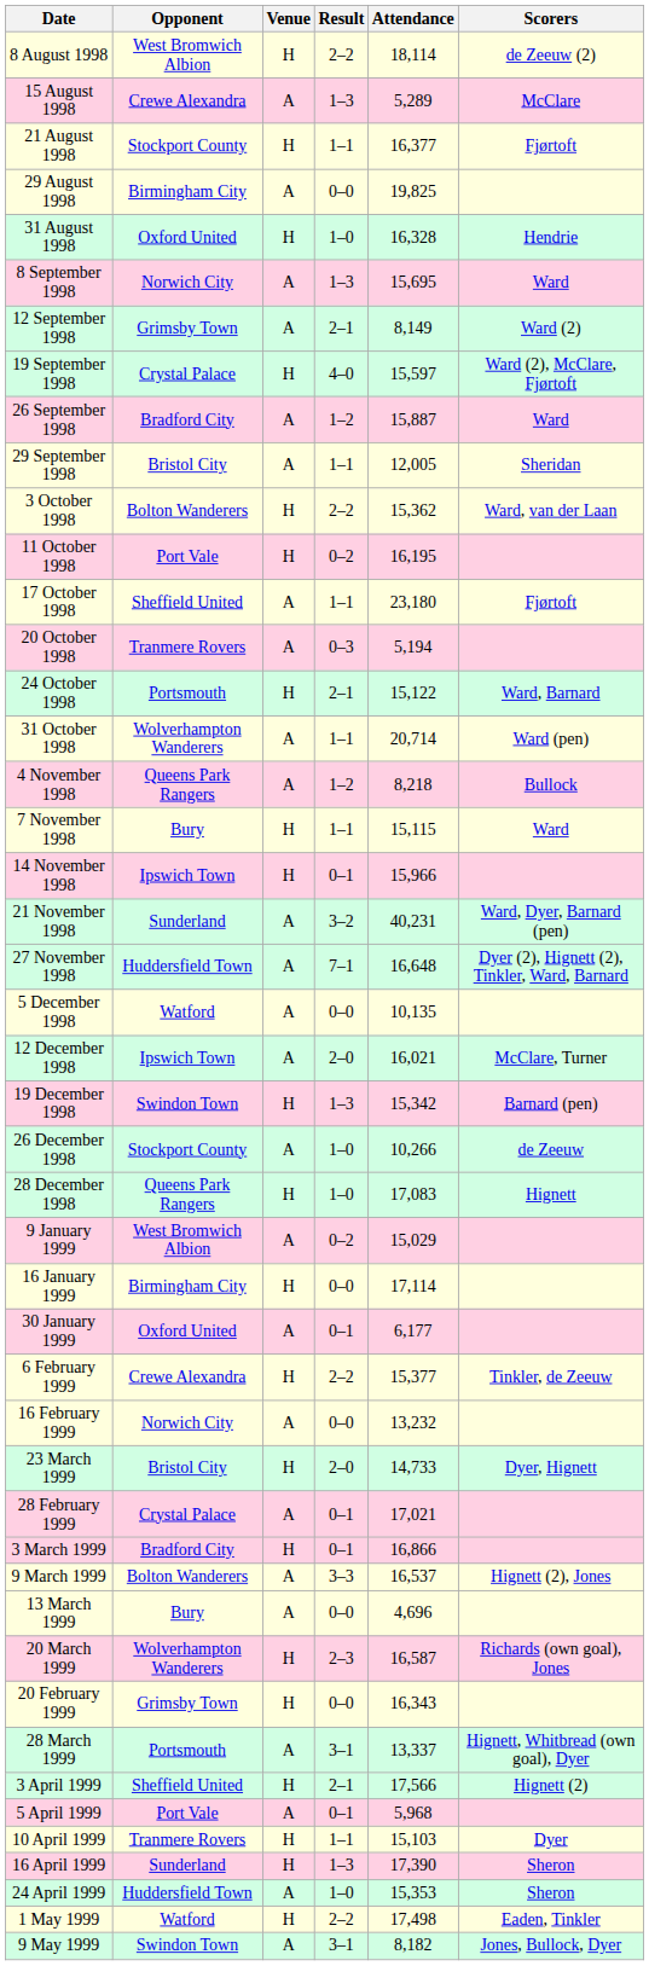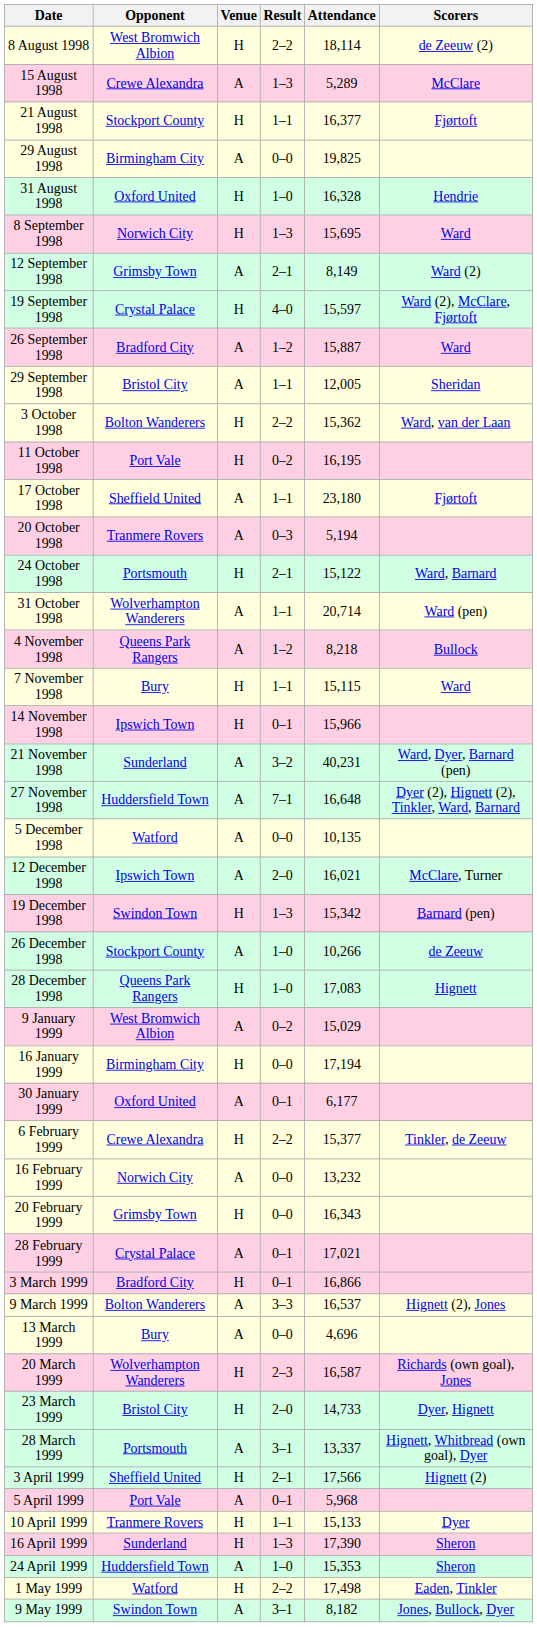8 September 1998 | Venue: A -> H
16 January 1999 | Attendance: 17,114 -> 17,194
rows swapped: 20 February 1999 <-> 23 March 1999
10 April 1999 | Attendance: 15,103 -> 15,133
